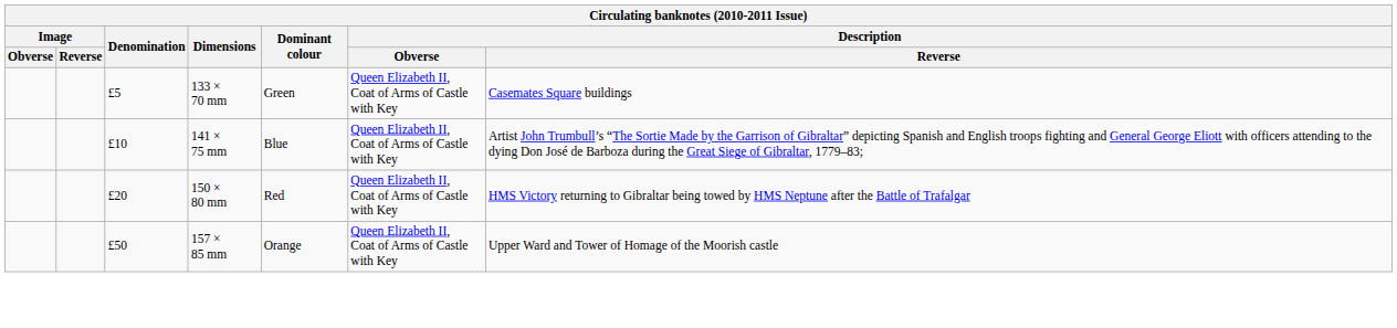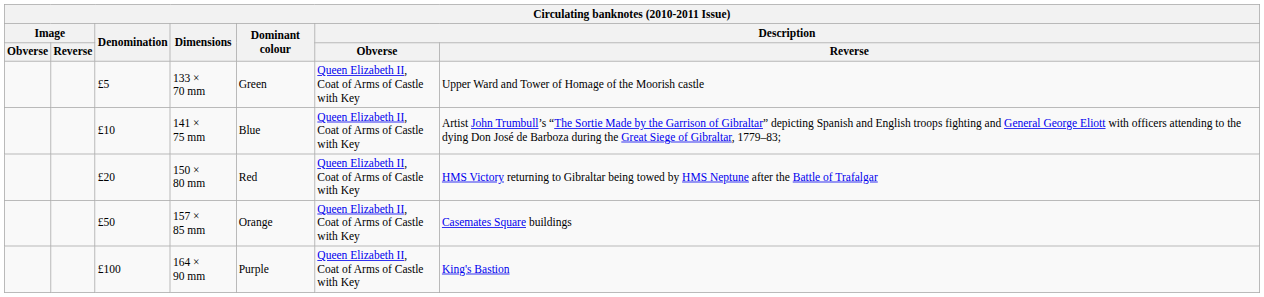133 × 70 mm | Description / Reverse: Casemates Square buildings -> Upper Ward and Tower of Homage of the Moorish castle
157 × 85 mm | Description / Reverse: Upper Ward and Tower of Homage of the Moorish castle -> Casemates Square buildings
+ row: £100 | 164 × 90 mm | Purple | Queen Elizabeth II, Coat of Arms of Castle with Key | King's Bastion
